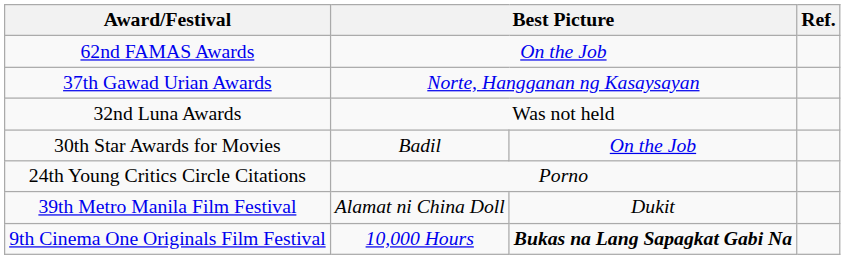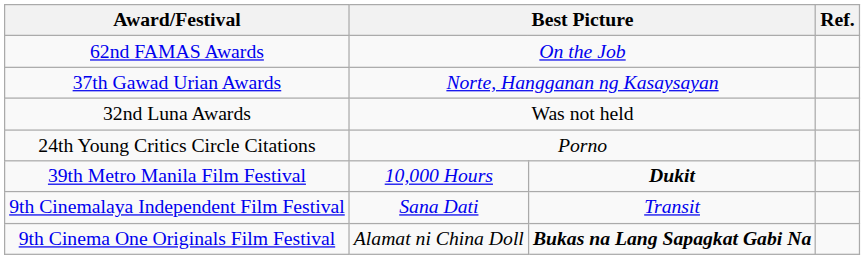- row: 30th Star Awards for Movies | Badil | On the Job
39th Metro Manila Film Festival | column 2: Alamat ni China Doll -> 10,000 Hours
39th Metro Manila Film Festival | column 3: normal -> bold
+ row: 9th Cinemalaya Independent Film Festival | Sana Dati | Transit
9th Cinema One Originals Film Festival | column 2: 10,000 Hours -> Alamat ni China Doll
